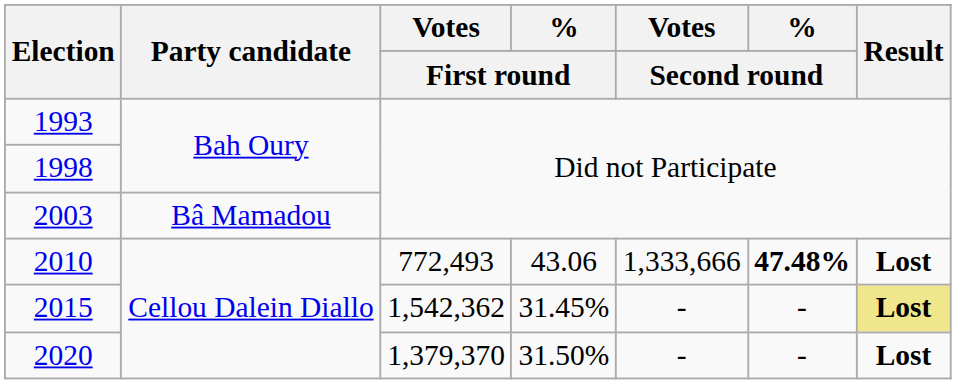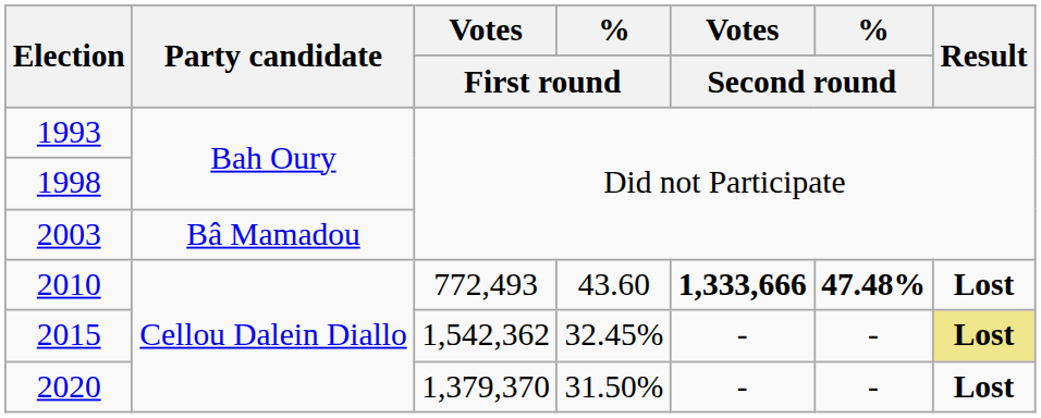2010 | % / First round: 43.06 -> 43.60
2010 | Votes / Second round: normal -> bold
2015 | % / First round: 31.45% -> 32.45%
